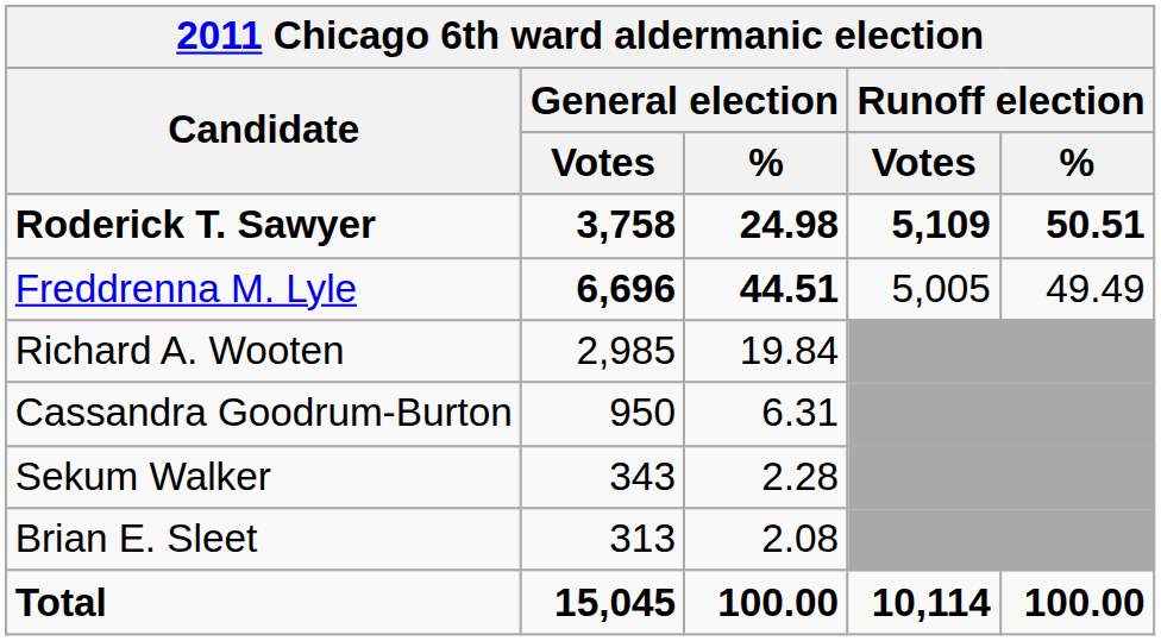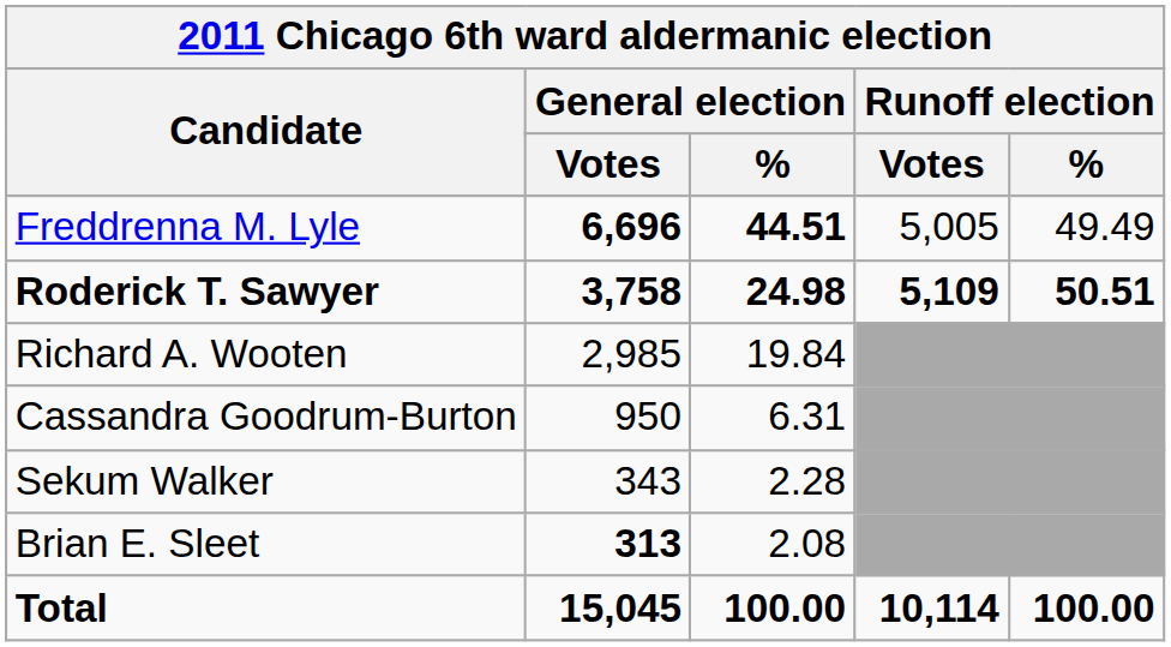rows swapped: Roderick T. Sawyer <-> Freddrenna M. Lyle
Brian E. Sleet | General election / Votes: normal -> bold
